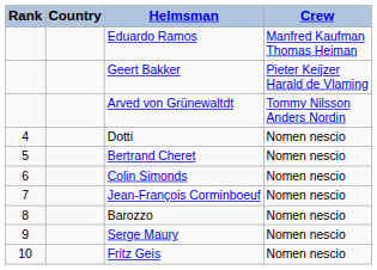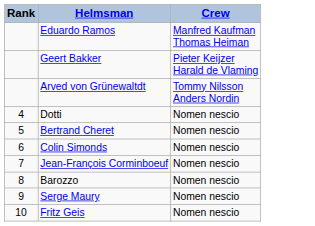- column: Country
